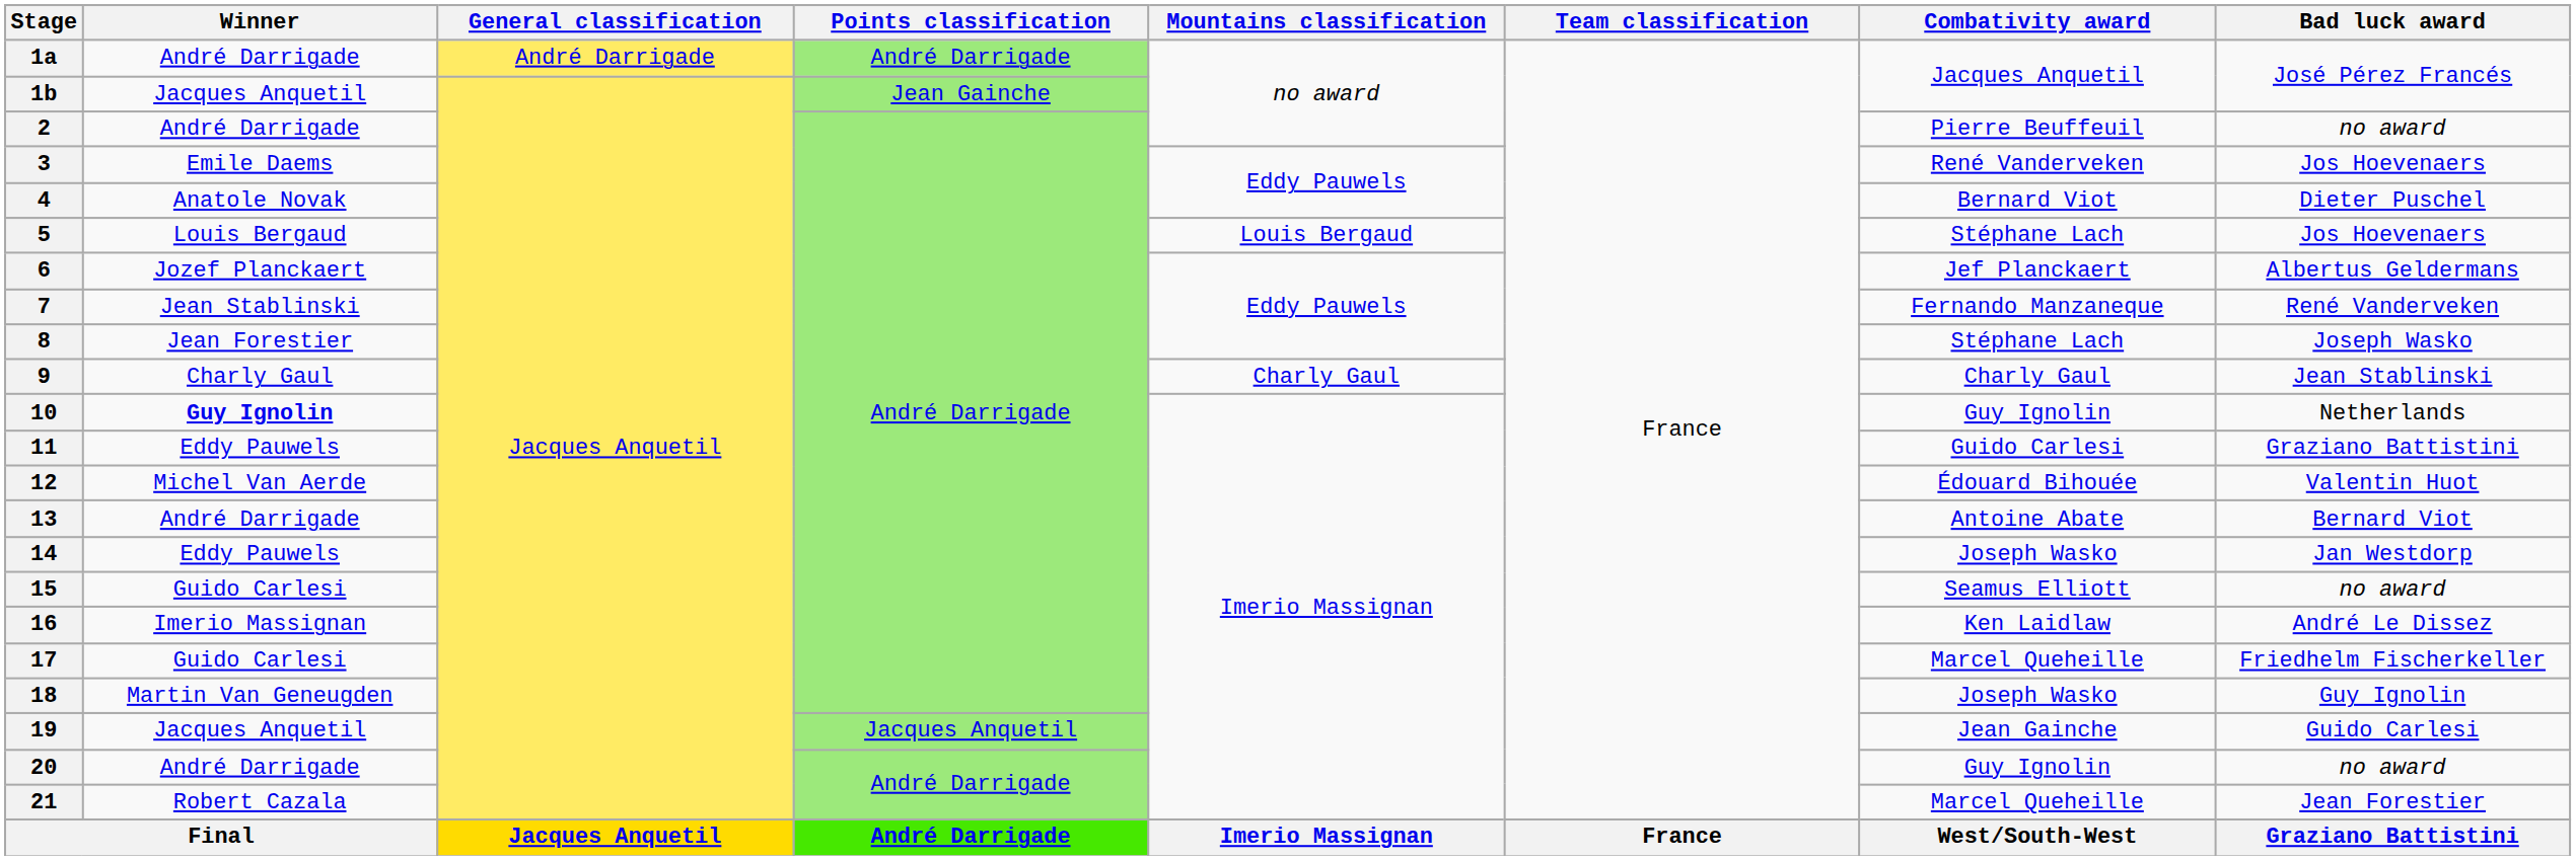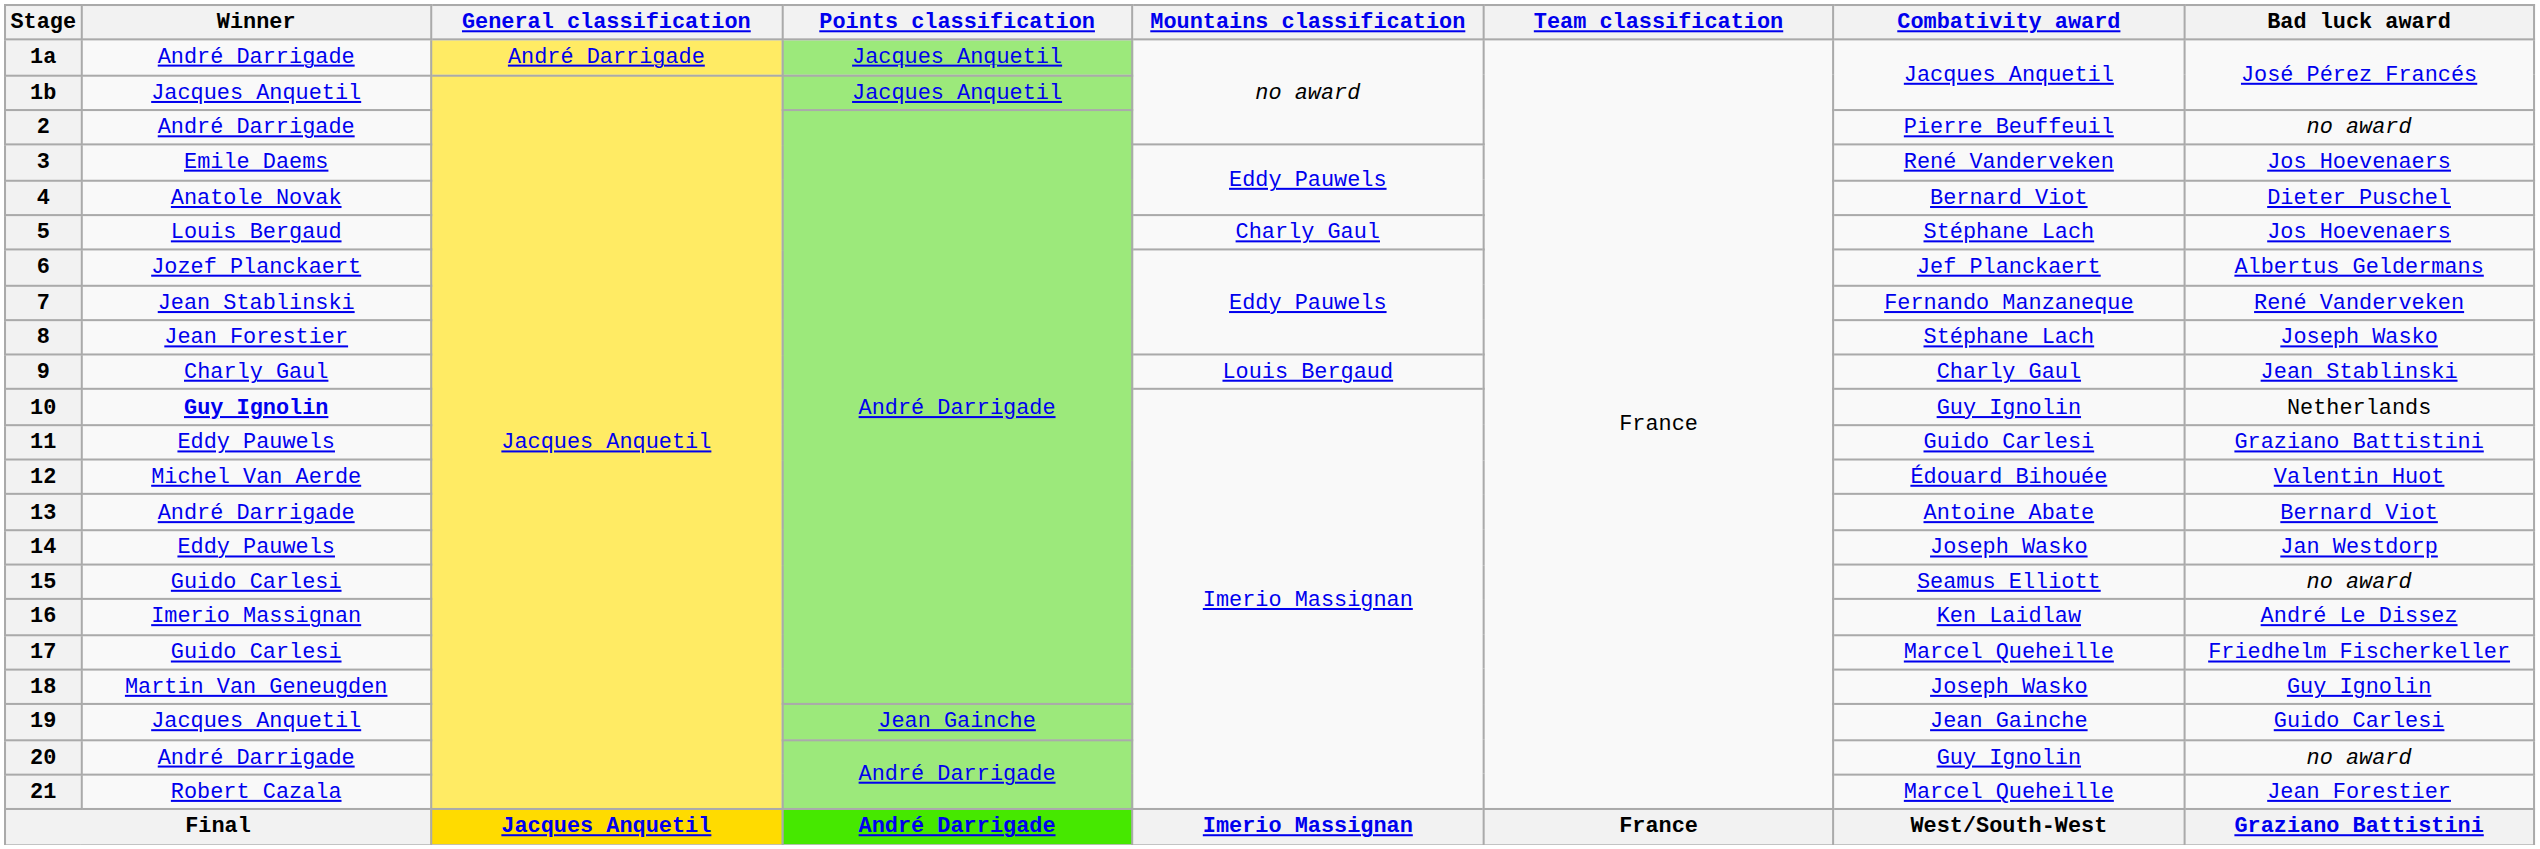1a | Points classification: André Darrigade -> Jacques Anquetil
1b | Points classification: Jean Gainche -> Jacques Anquetil
5 | Mountains classification: Louis Bergaud -> Charly Gaul
9 | Mountains classification: Charly Gaul -> Louis Bergaud
19 | Points classification: Jacques Anquetil -> Jean Gainche
